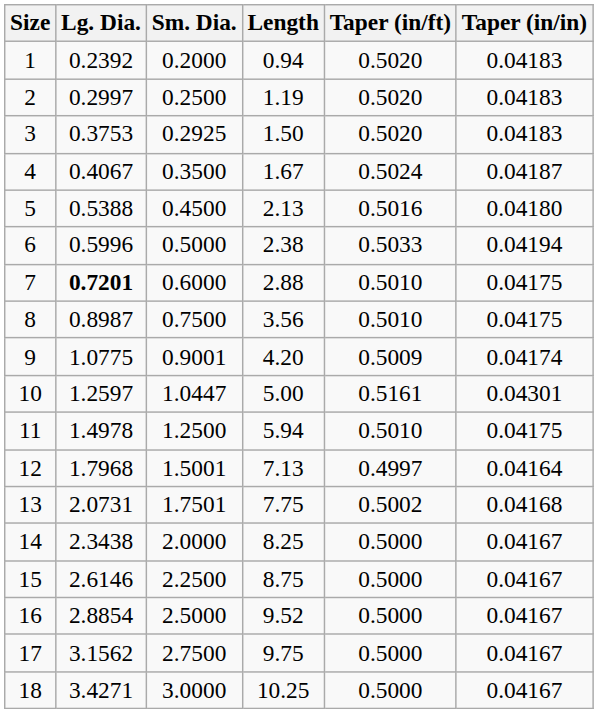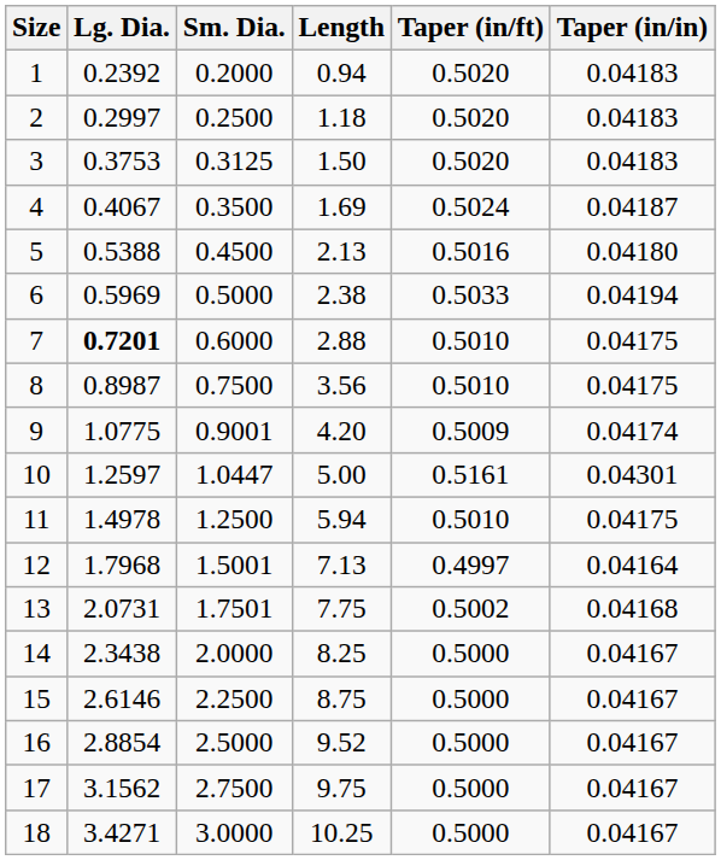2 | Length: 1.19 -> 1.18
3 | Sm. Dia.: 0.2925 -> 0.3125
4 | Length: 1.67 -> 1.69
6 | Lg. Dia.: 0.5996 -> 0.5969
